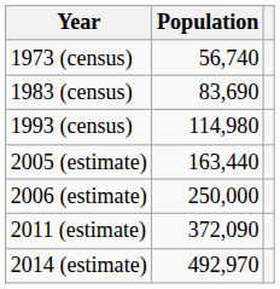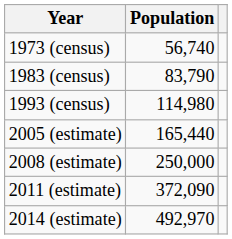1983 (census) | Population: 83,690 -> 83,790
2005 (estimate) | Population: 163,440 -> 165,440
- row: 2006 (estimate) | 250,000
+ row: 2008 (estimate) | 250,000
